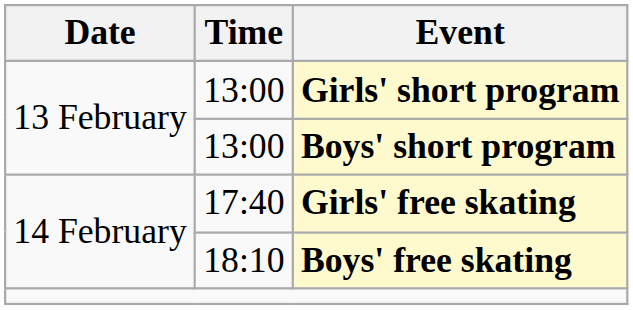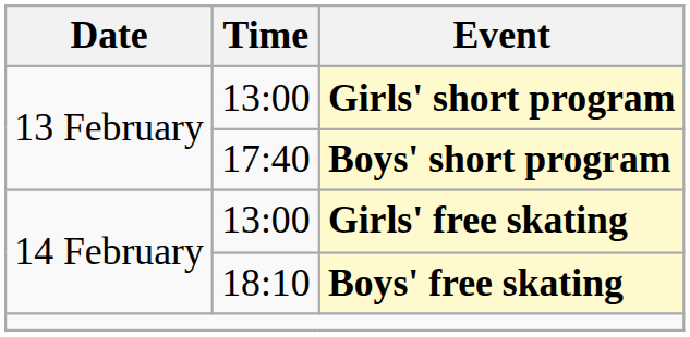Boys' short program | Time: 13:00 -> 17:40
Girls' free skating | Time: 17:40 -> 13:00
